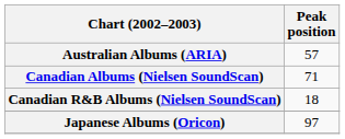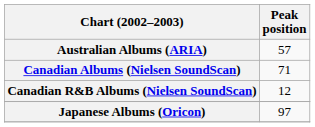Canadian R&B Albums (Nielsen SoundScan) | Peak position: 18 -> 12
